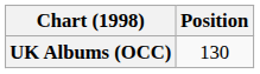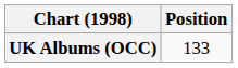UK Albums (OCC) | Position: 130 -> 133
